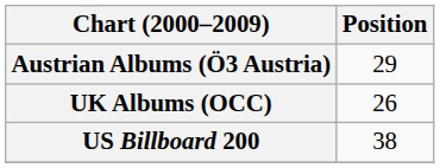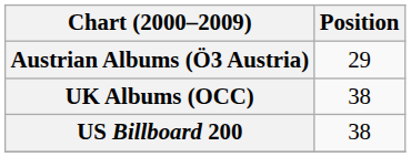UK Albums (OCC) | Position: 26 -> 38
